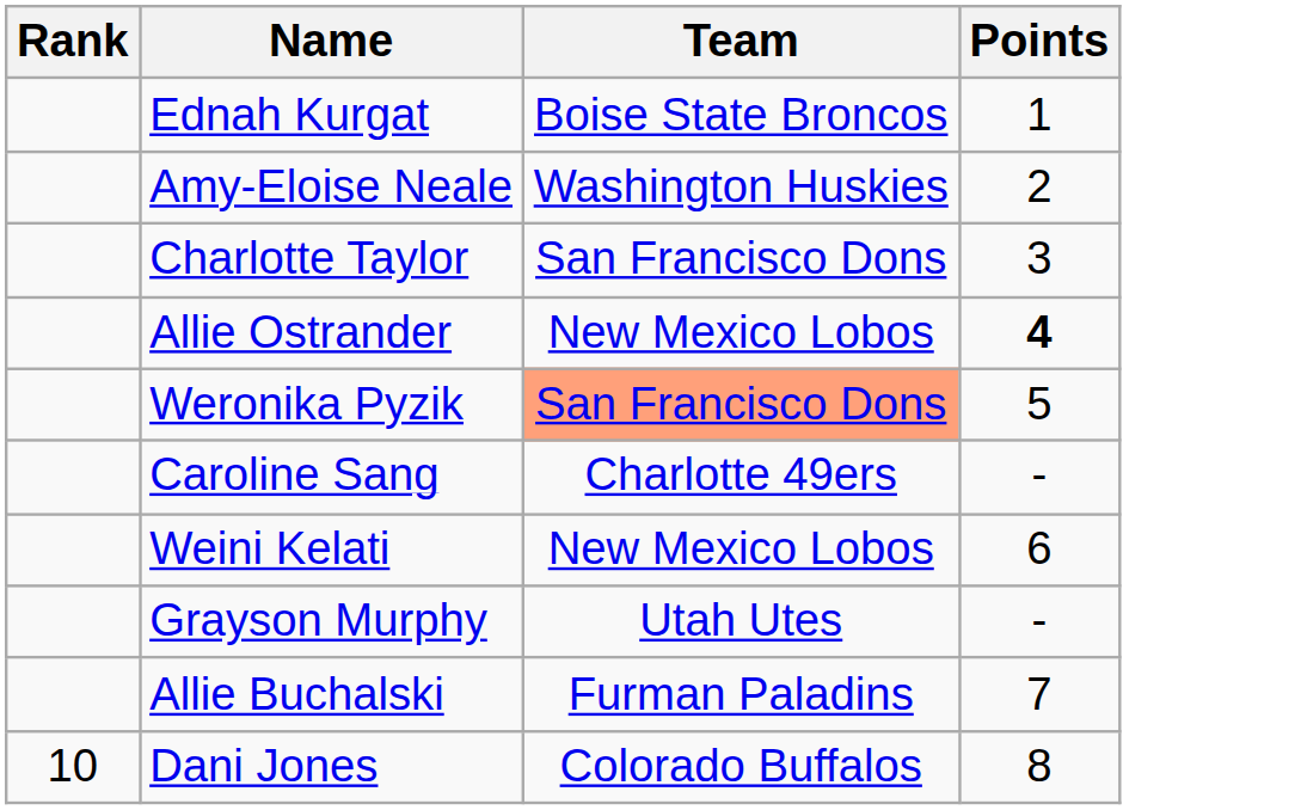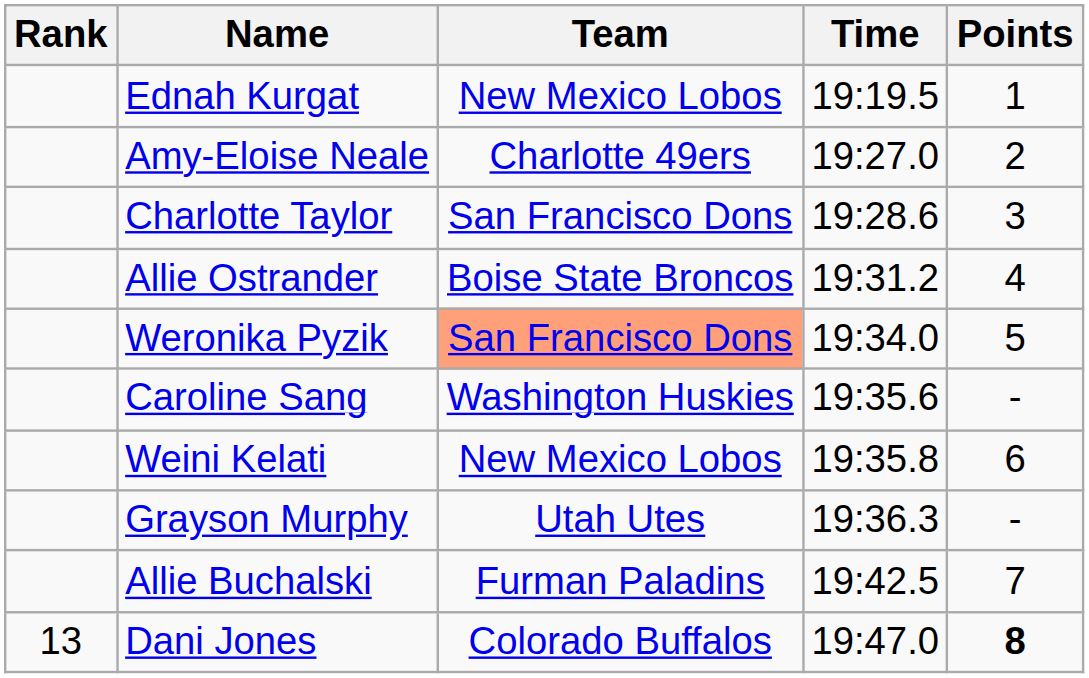+ column: Time | 19:19.5 | 19:27.0 | 19:28.6 | 19:31.2 | 19:34.0 | 19:35.6 | 19:35.8 | 19:36.3 | 19:42.5 | 19:47.0
Ednah Kurgat | Team: Boise State Broncos -> New Mexico Lobos
Amy-Eloise Neale | Team: Washington Huskies -> Charlotte 49ers
Allie Ostrander | Team: New Mexico Lobos -> Boise State Broncos
Allie Ostrander | Points: bold -> normal
Caroline Sang | Team: Charlotte 49ers -> Washington Huskies
Dani Jones | Rank: 10 -> 13
Dani Jones | Points: normal -> bold
